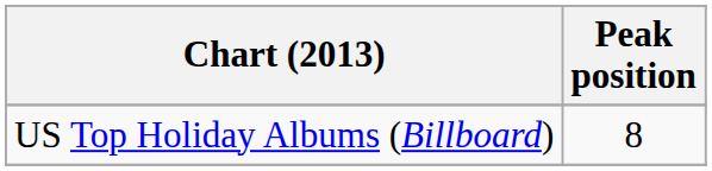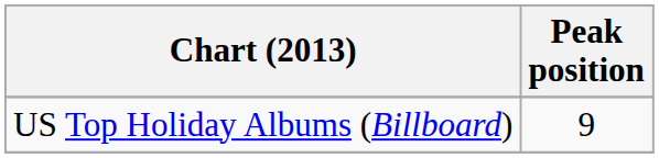US Top Holiday Albums (Billboard) | Peak position: 8 -> 9
